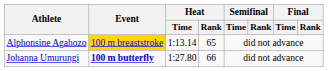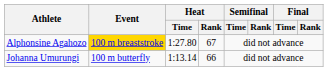Alphonsine Agahozo | Heat / Time: 1:13.14 -> 1:27.80
Alphonsine Agahozo | Heat / Rank: 65 -> 67
Johanna Umurungi | Event: bold -> normal
Johanna Umurungi | Heat / Time: 1:27.80 -> 1:13.14
